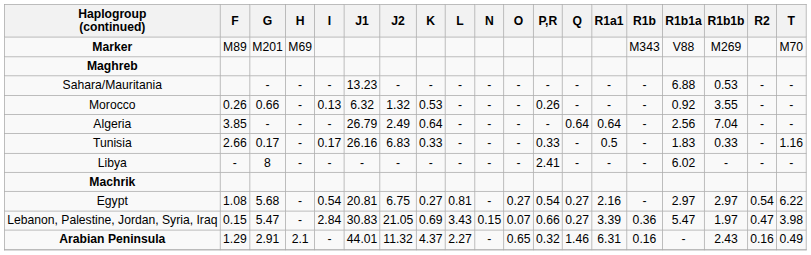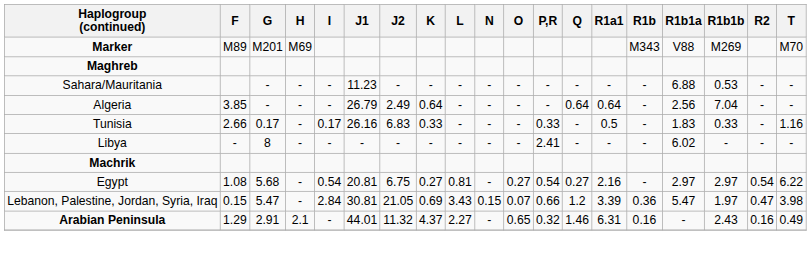Sahara/Mauritania | J1: 13.23 -> 11.23
- row: Morocco | 0.26 | 0.66 | - | 0.13 | 6.32 | 1.32 | 0.53 | - | - | - | 0.26 | - | - | - | 0.92 | 3.55 | - | -
Lebanon, Palestine, Jordan, Syria, Iraq | J1: 30.83 -> 30.81
Lebanon, Palestine, Jordan, Syria, Iraq | Q: 0.27 -> 1.2
